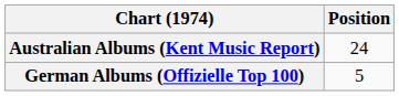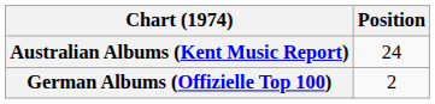German Albums (Offizielle Top 100) | Position: 5 -> 2
